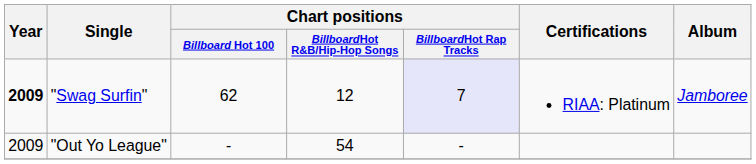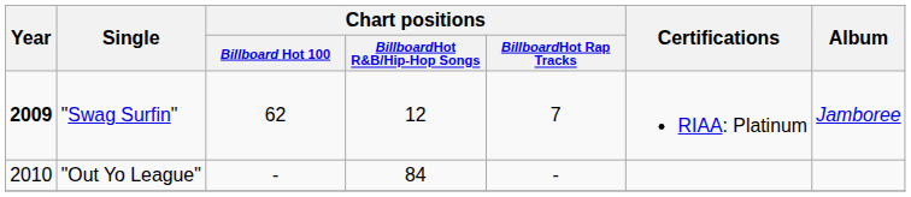"Swag Surfin" | Chart positions / BillboardHot Rap Tracks: lavender background -> no background
"Out Yo League" | Year: 2009 -> 2010
"Out Yo League" | Chart positions / BillboardHot R&B/Hip-Hop Songs: 54 -> 84
